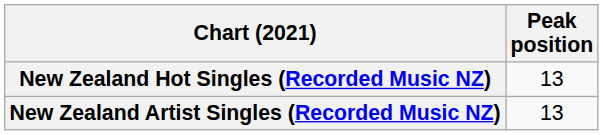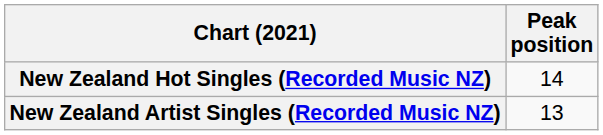New Zealand Hot Singles (Recorded Music NZ) | Peak position: 13 -> 14
